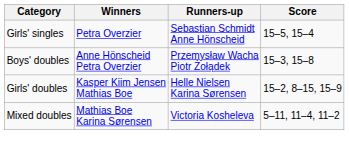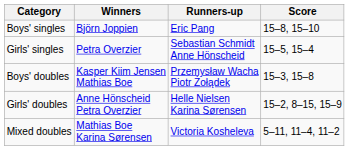+ row: Boys' singles | Björn Joppien | Eric Pang | 15–8, 15–10
Boys' doubles | Winners: Anne Hönscheid Petra Overzier -> Kasper Kiim Jensen Mathias Boe
Girls' doubles | Winners: Kasper Kiim Jensen Mathias Boe -> Anne Hönscheid Petra Overzier
